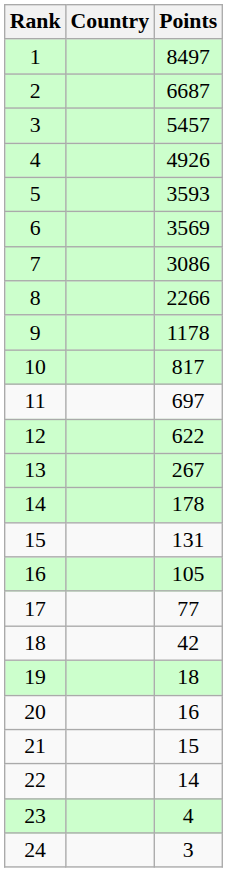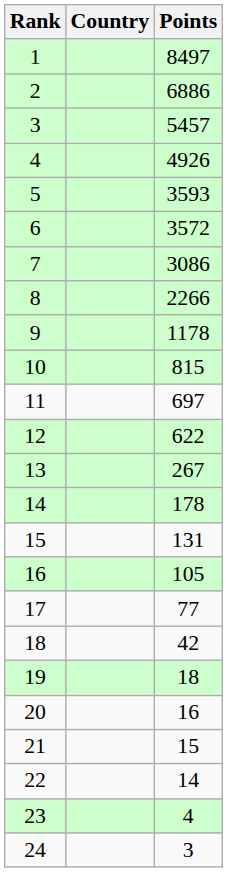2 | Points: 6687 -> 6886
6 | Points: 3569 -> 3572
10 | Points: 817 -> 815
